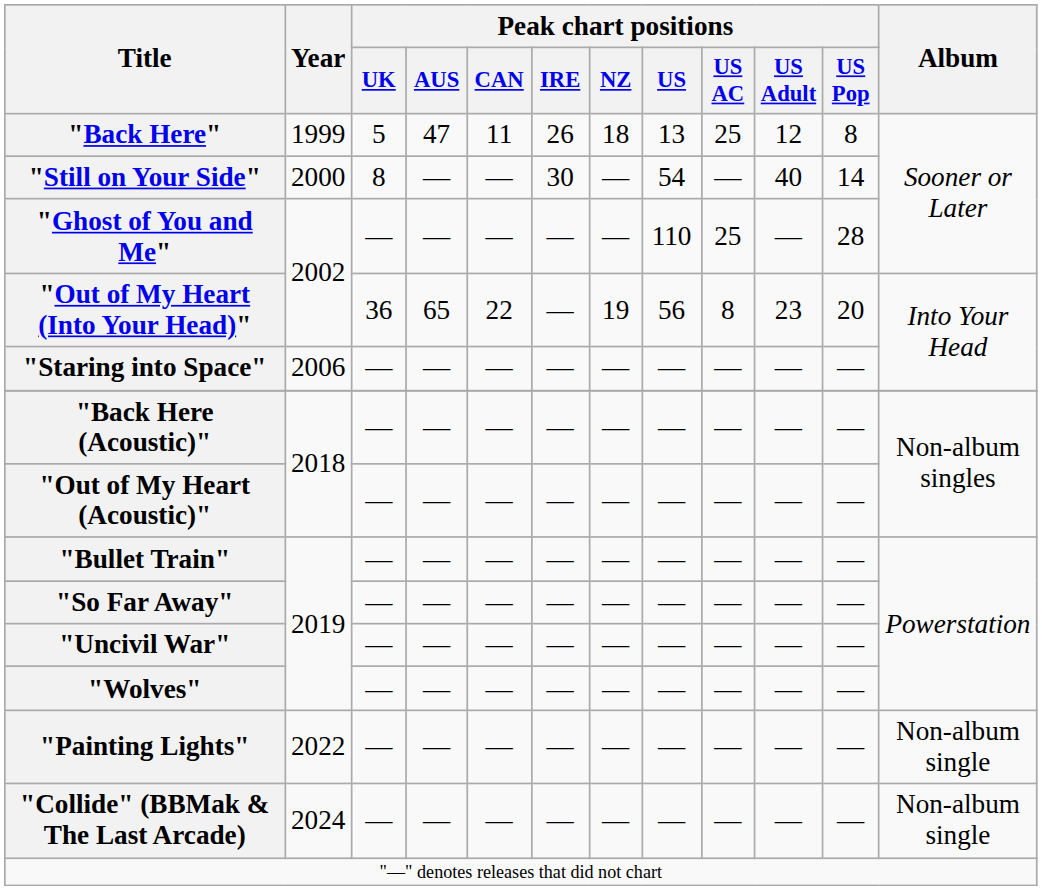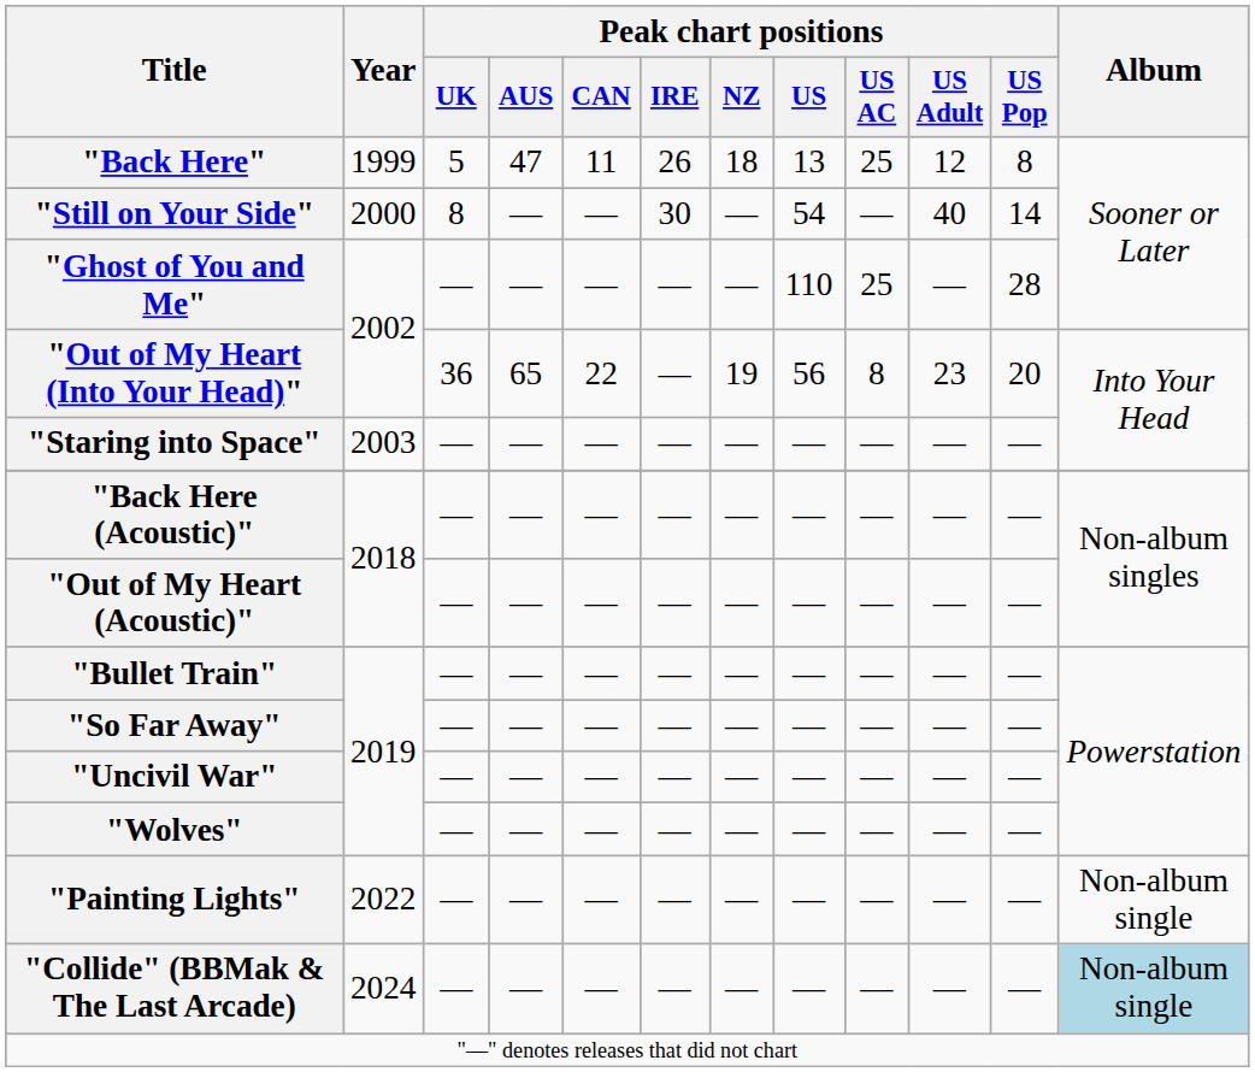"Staring into Space" | Year: 2006 -> 2003
"Collide" (BBMak & The Last Arcade) | Album: no background -> lightblue background
